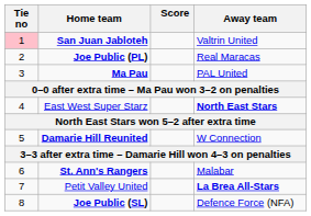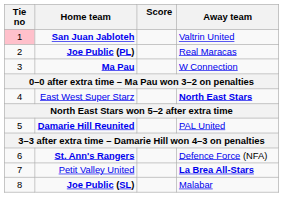Ma Pau | Away team: PAL United -> W Connection
Damarie Hill Reunited | Away team: W Connection -> PAL United
St. Ann's Rangers | Away team: Malabar -> Defence Force (NFA)
Joe Public (SL) | Away team: Defence Force (NFA) -> Malabar
